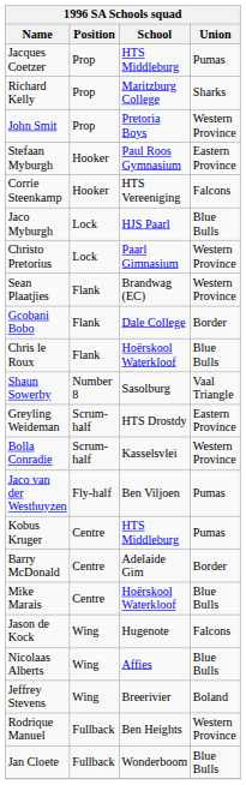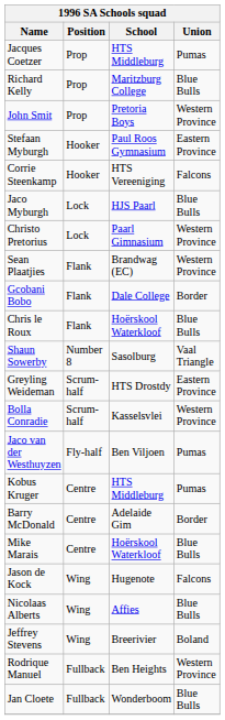Richard Kelly | Union: Sharks -> Blue Bulls
